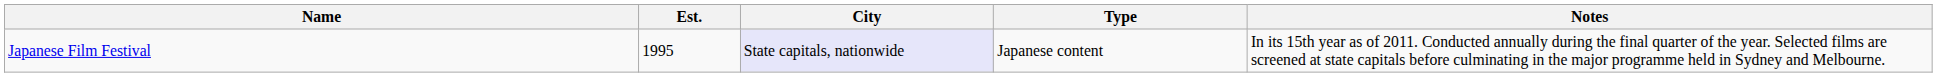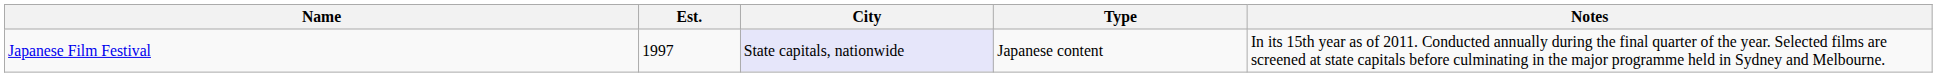Japanese Film Festival | Est.: 1995 -> 1997
